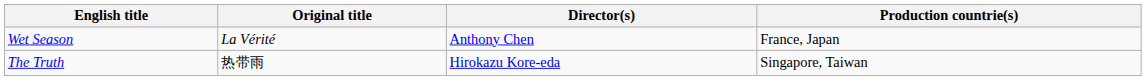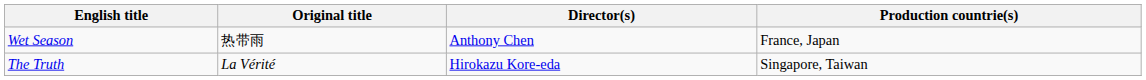Wet Season | Original title: La Vérité -> 热带雨
The Truth | Original title: 热带雨 -> La Vérité
